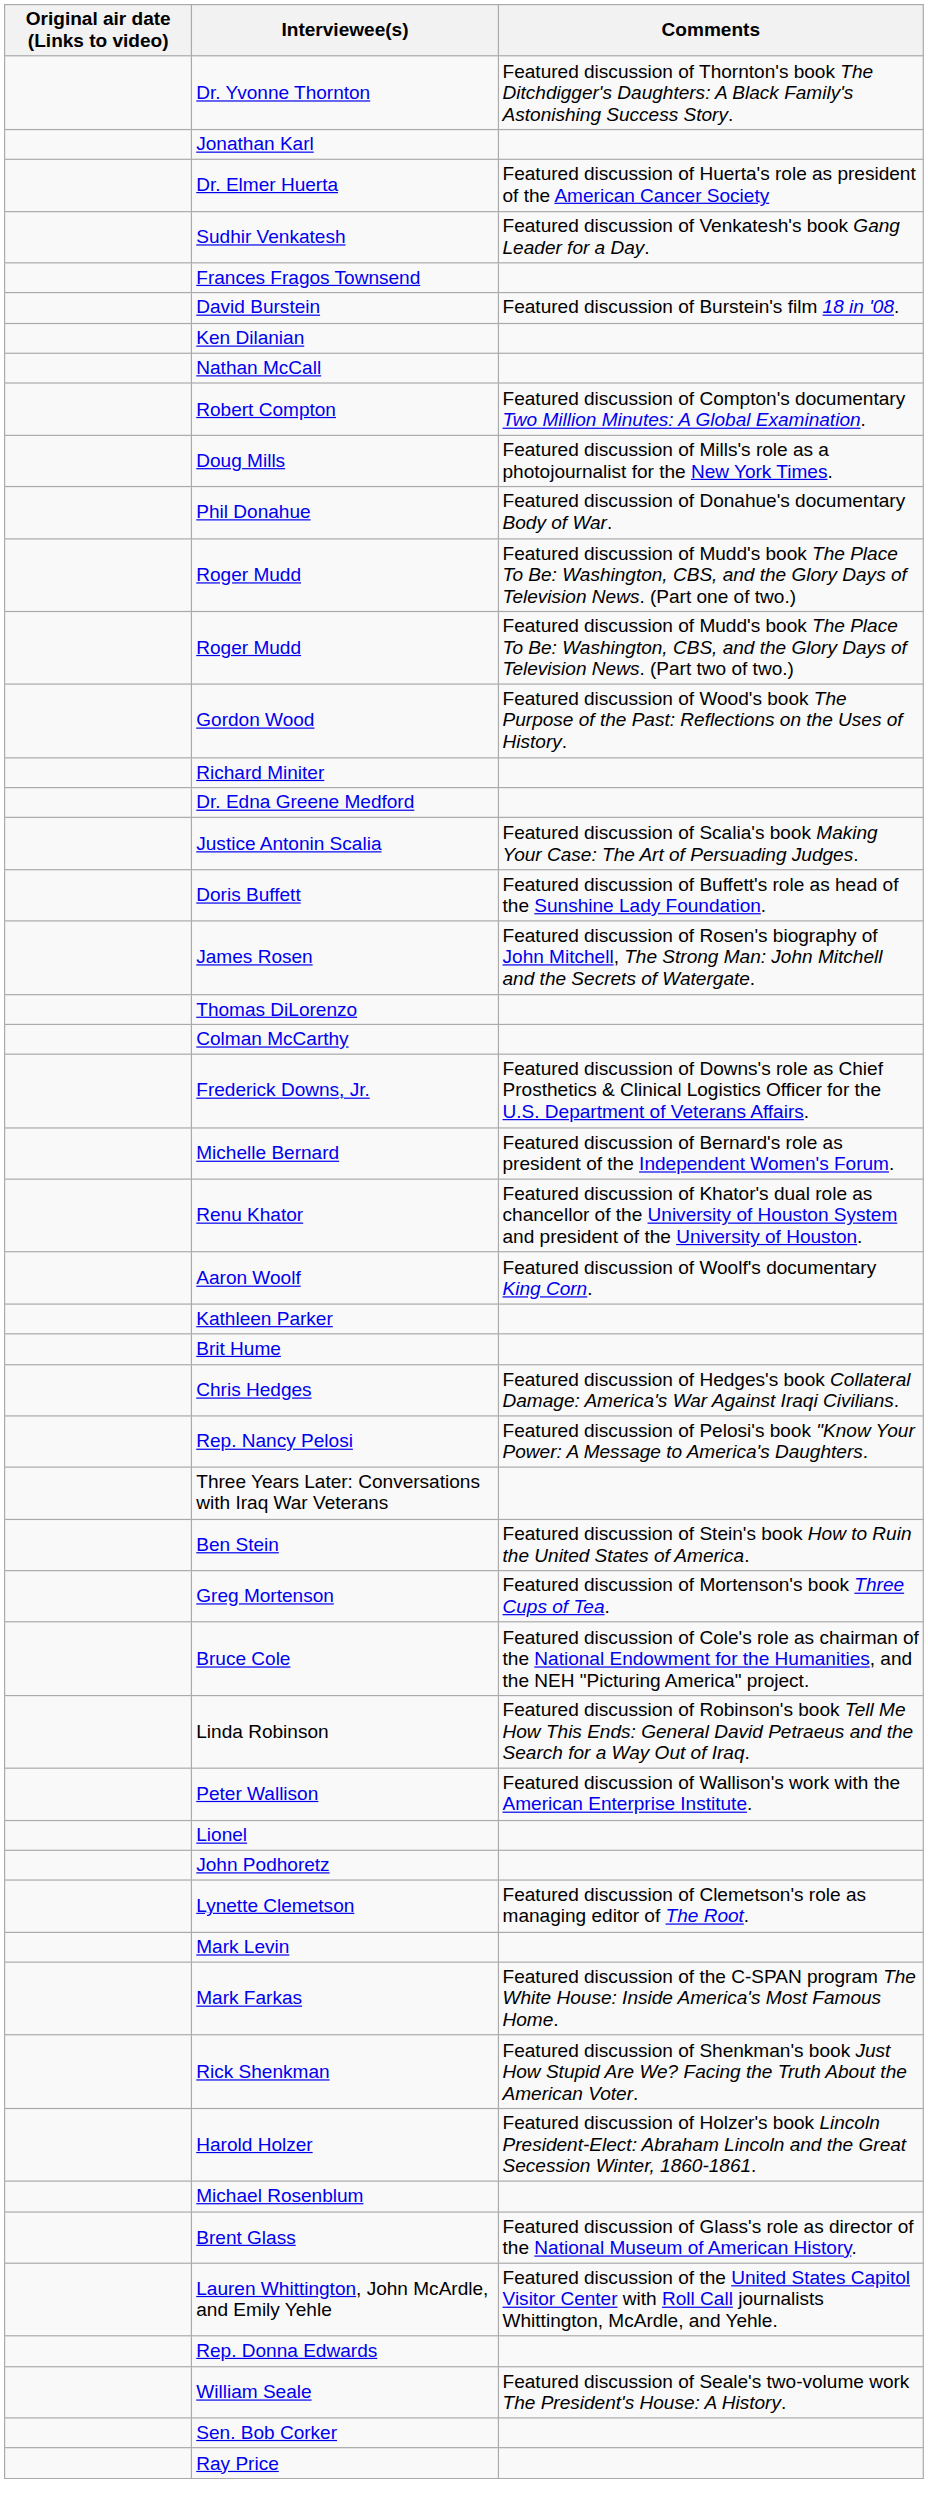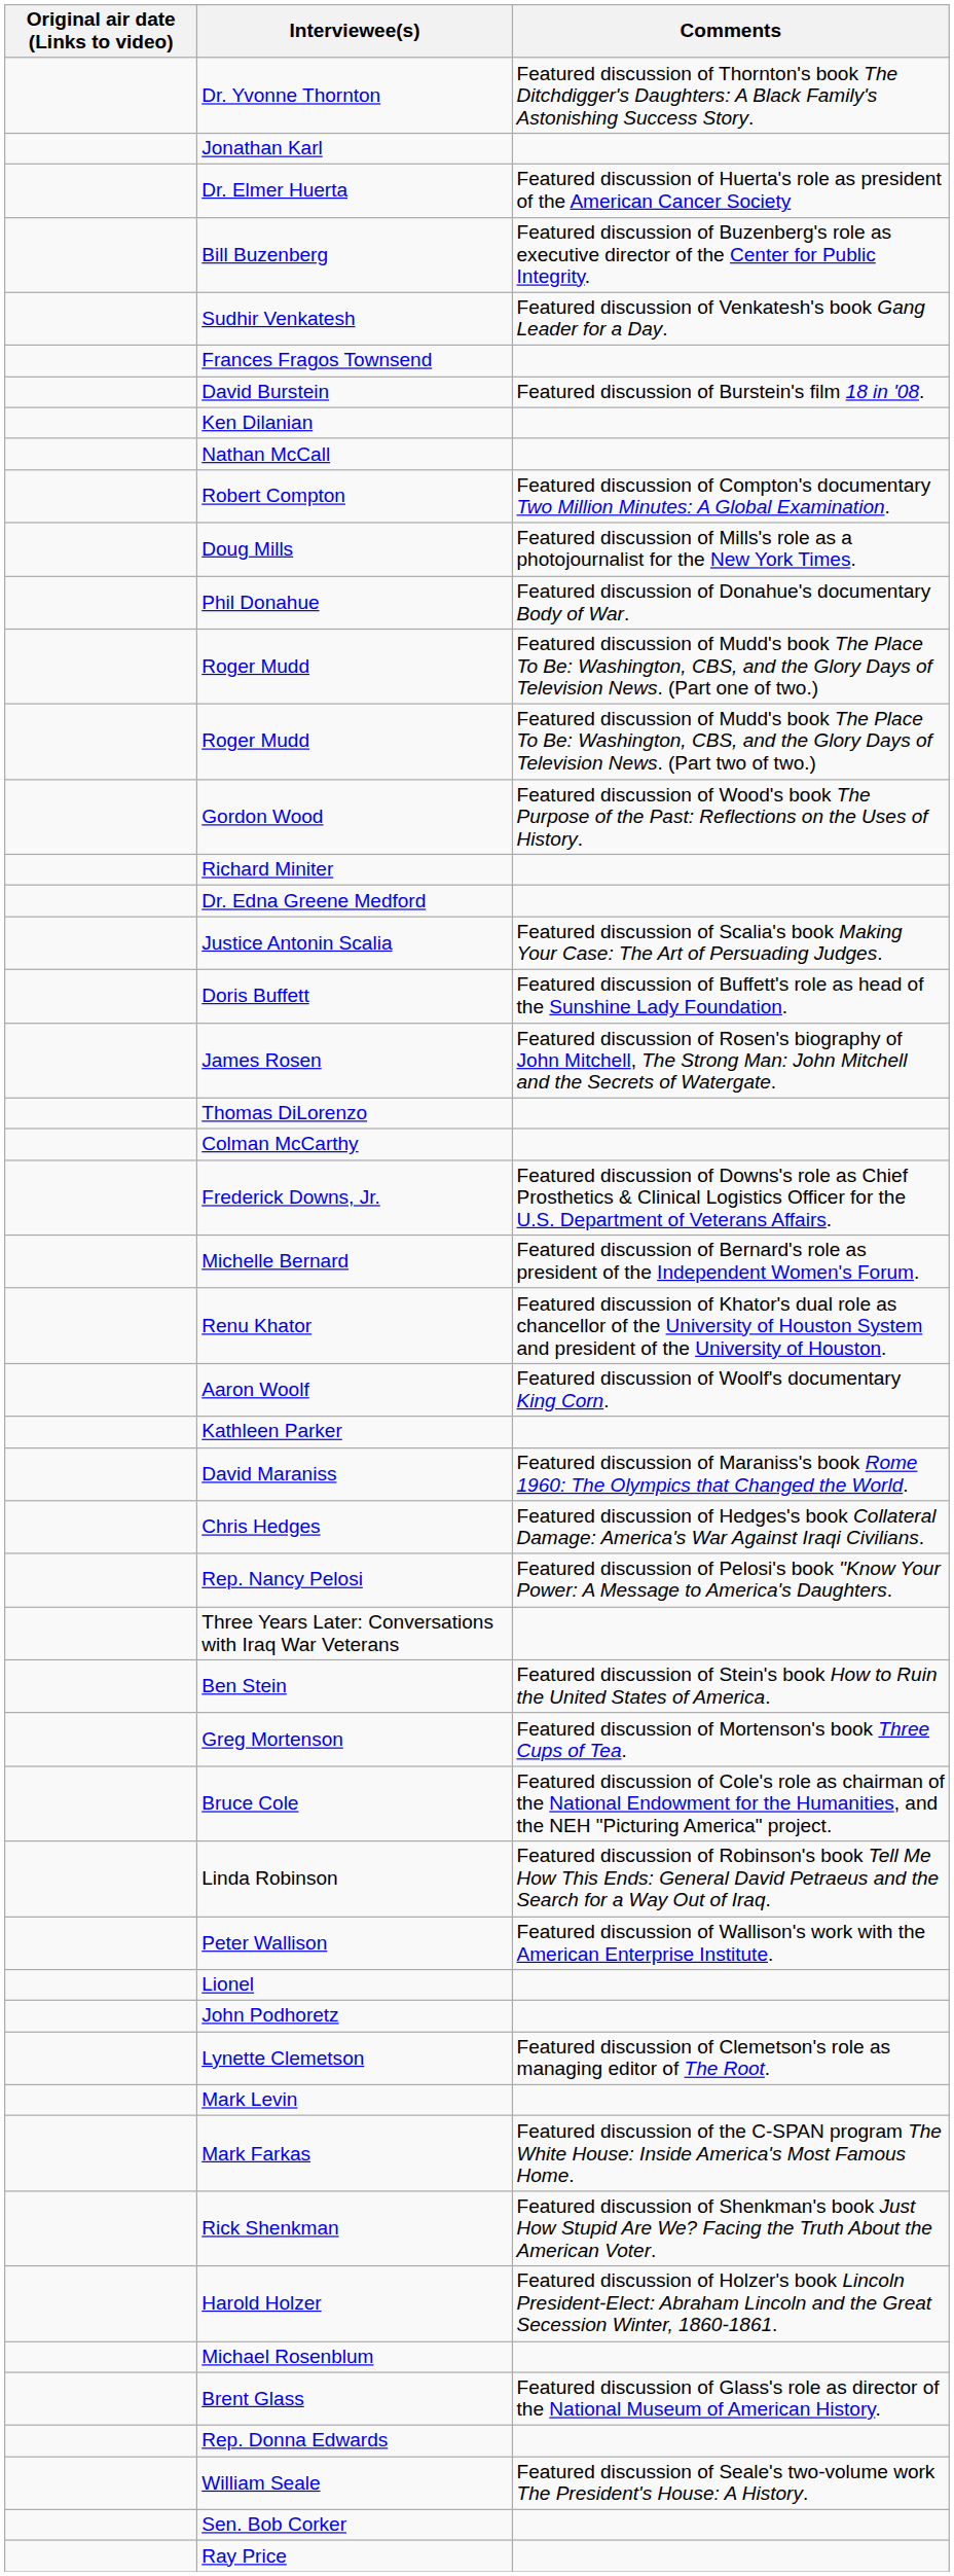+ row: Bill Buzenberg | Featured discussion of Buzenberg's role as executive director of the Center for Public Integrity.
+ row: David Maraniss | Featured discussion of Maraniss's book Rome 1960: The Olympics that Changed the World.
- row: Brit Hume
- row: Lauren Whittington, John McArdle, and Emily Yehle | Featured discussion of the United States Capitol Visitor Center with Roll Call journalists Whittington, McArdle, and Yehle.
